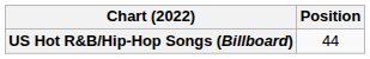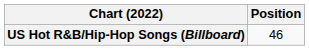US Hot R&B/Hip-Hop Songs (Billboard) | Position: 44 -> 46
